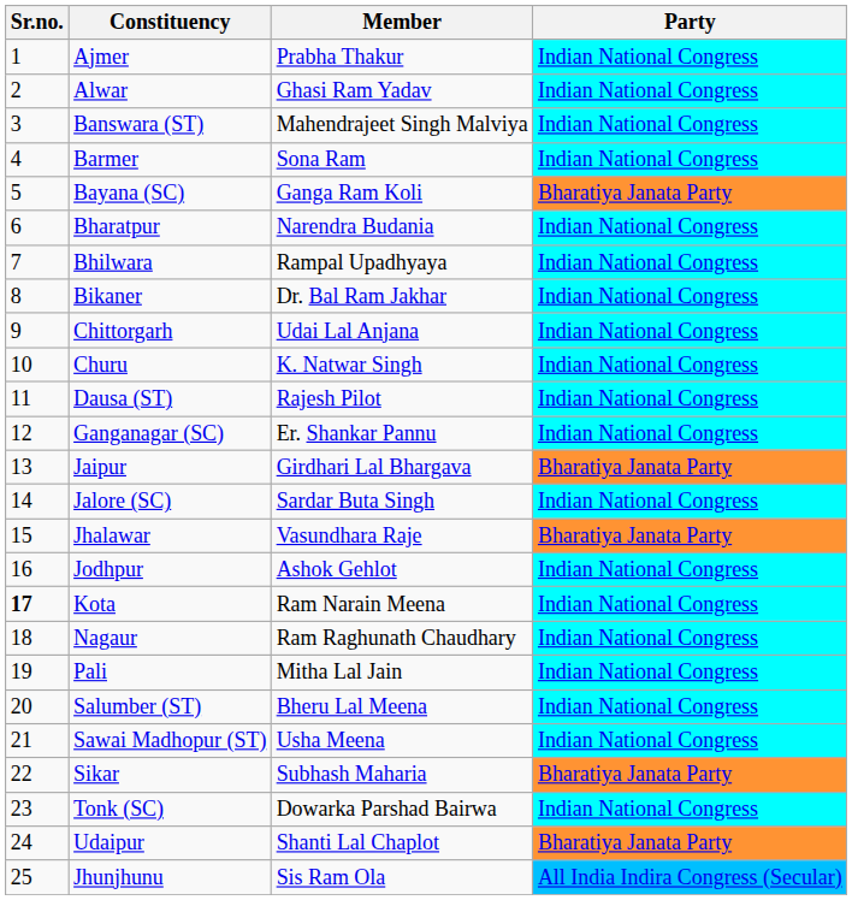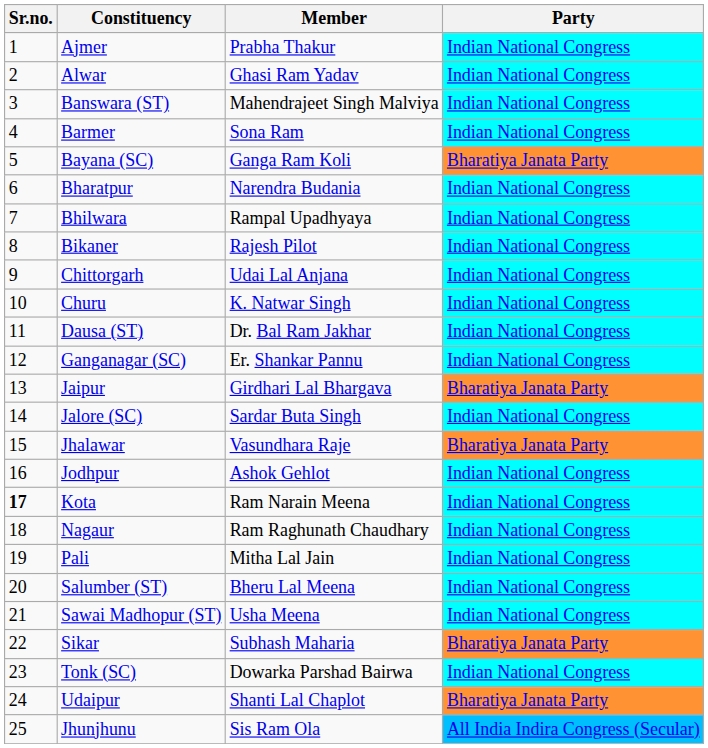Bikaner | Member: Dr. Bal Ram Jakhar -> Rajesh Pilot
Dausa (ST) | Member: Rajesh Pilot -> Dr. Bal Ram Jakhar
